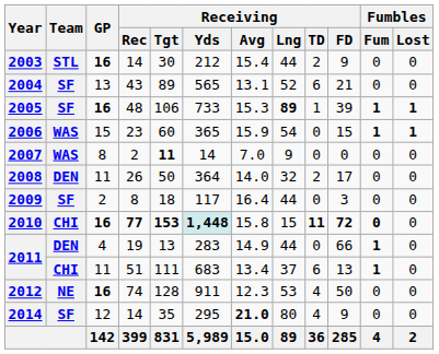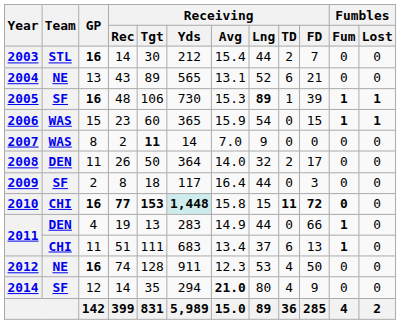2003 | Receiving / FD: 9 -> 7
2004 | Team: SF -> NE
2005 | Receiving / Yds: 733 -> 730
2014 | Receiving / Yds: 295 -> 294
